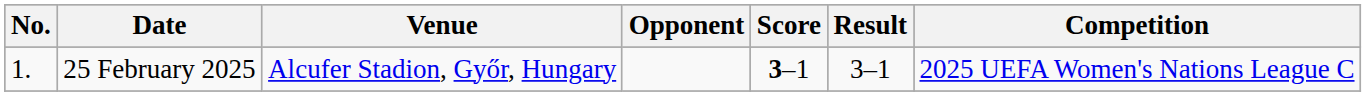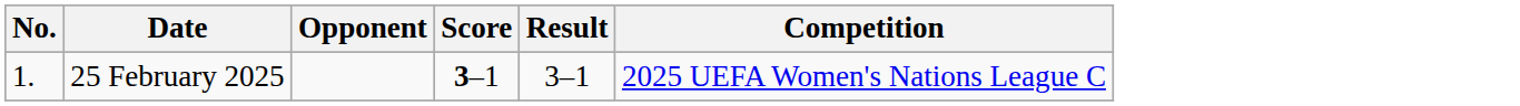- column: Venue | Alcufer Stadion, Győr, Hungary
